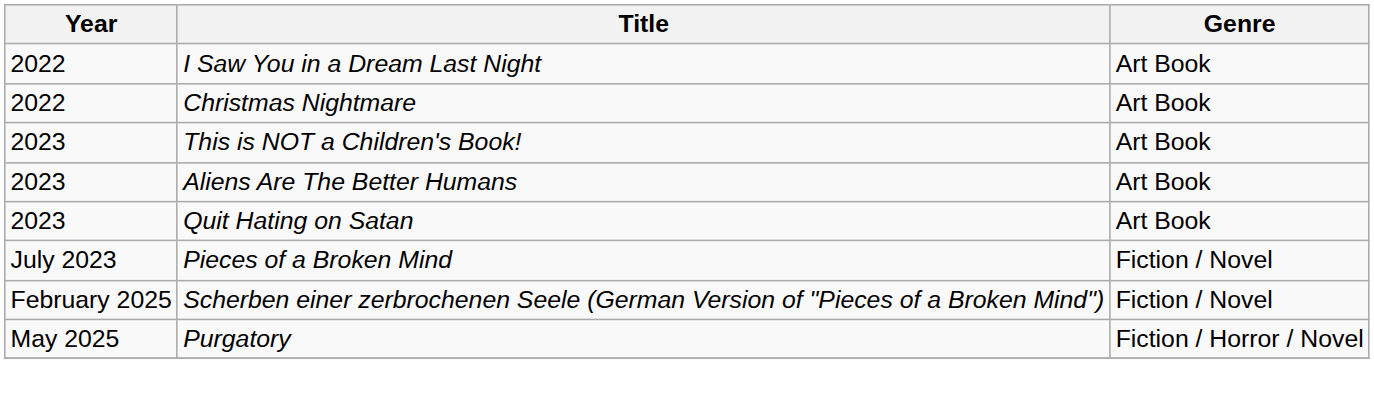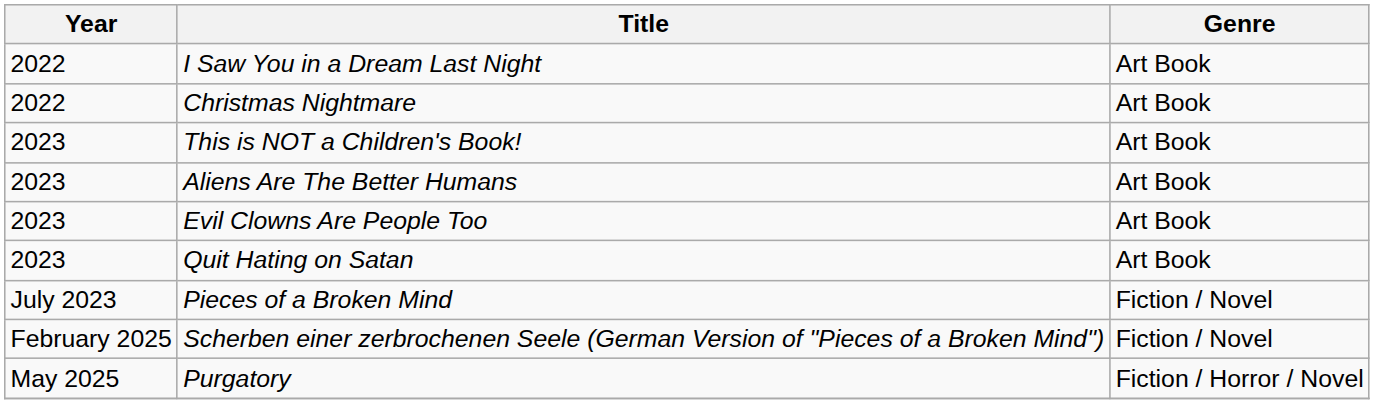+ row: 2023 | Evil Clowns Are People Too | Art Book
